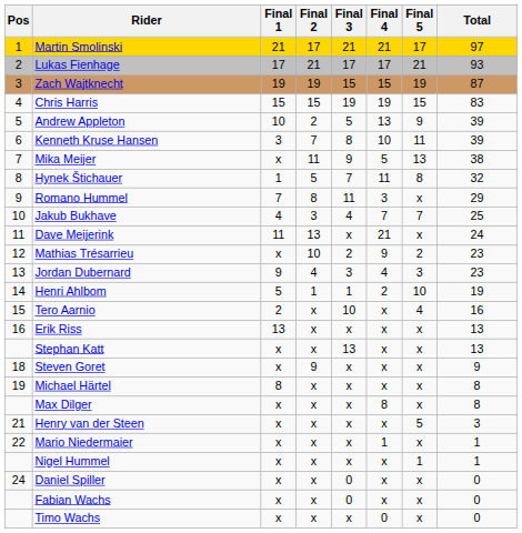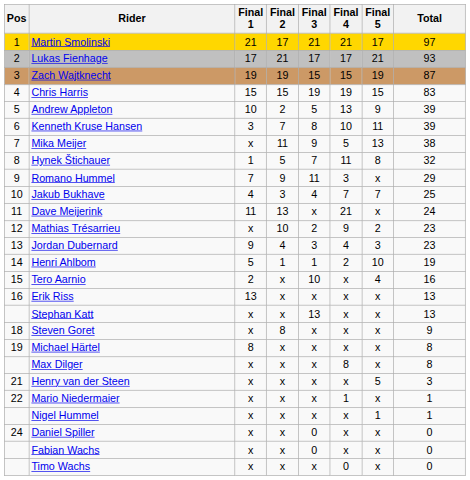Romano Hummel | Final 2: 8 -> 9
Steven Goret | Final 2: 9 -> 8
